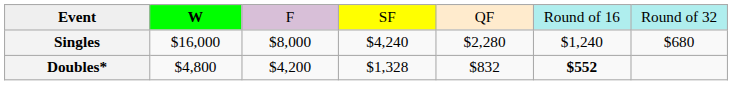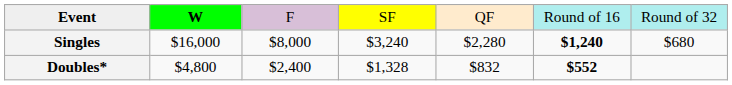Singles | column 4: $4,240 -> $3,240
Singles | column 6: normal -> bold
Doubles* | column 3: $4,200 -> $2,400
